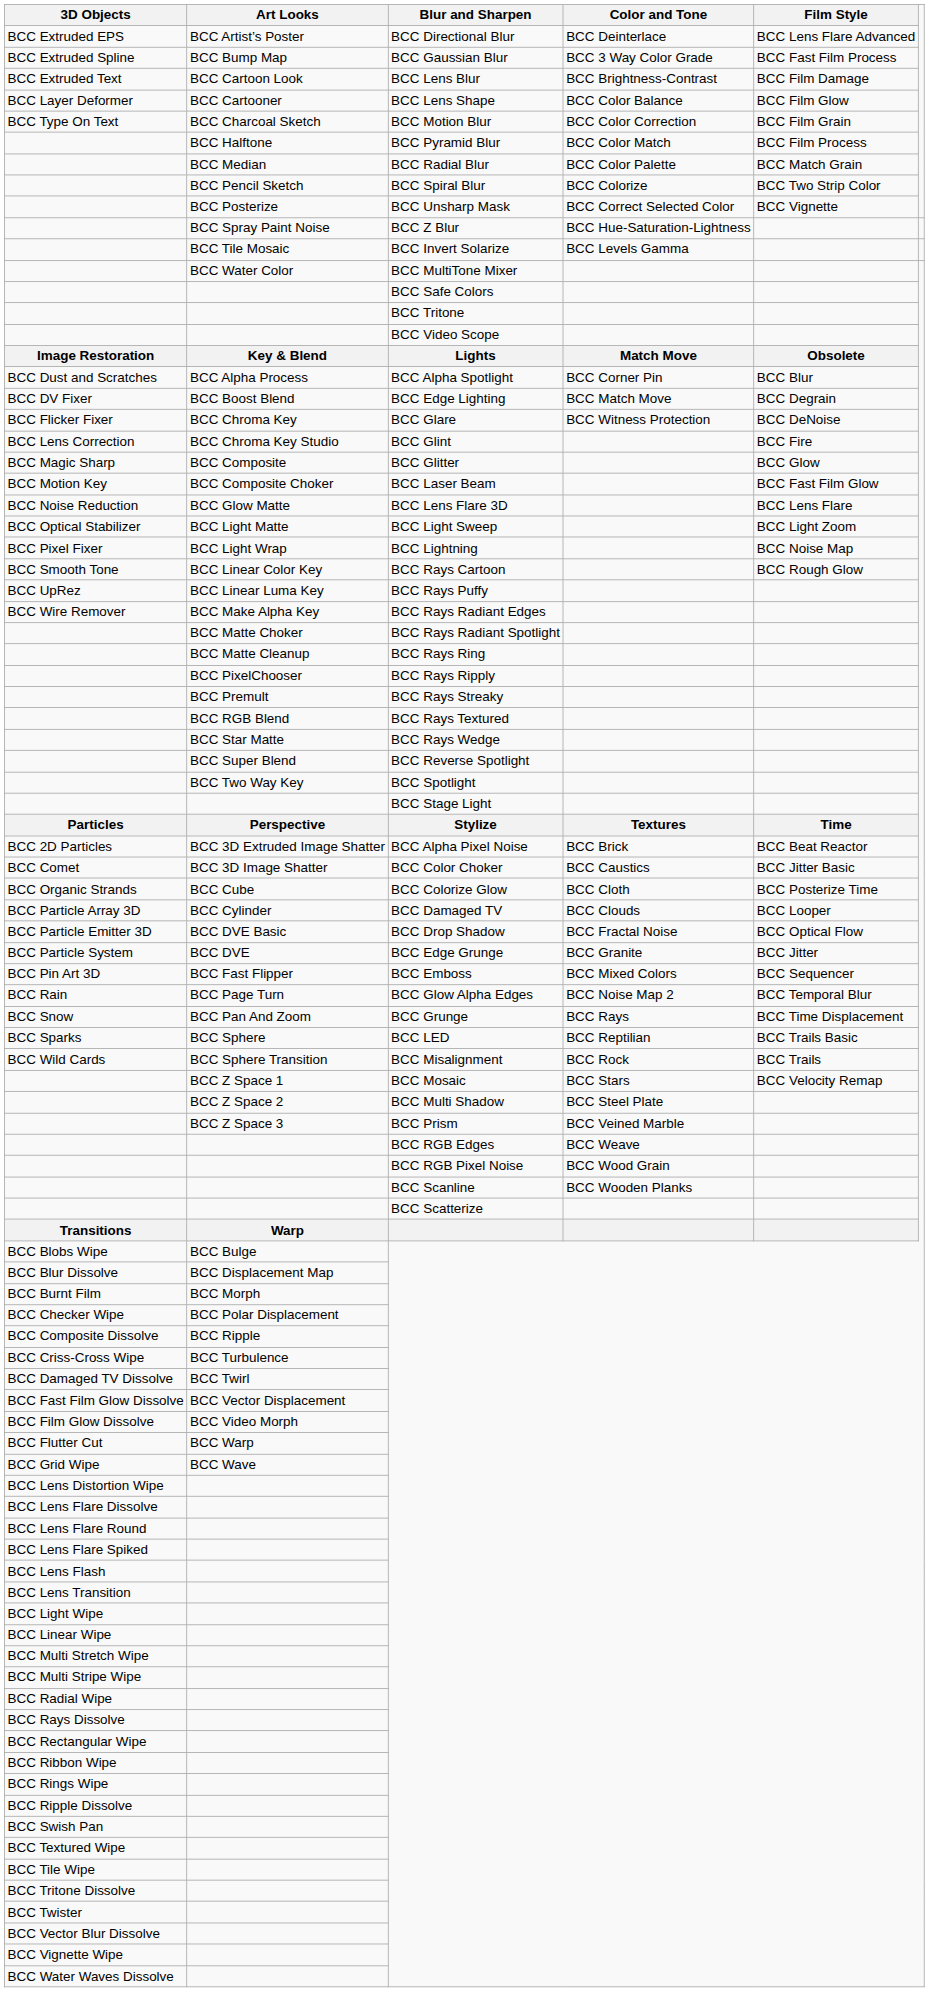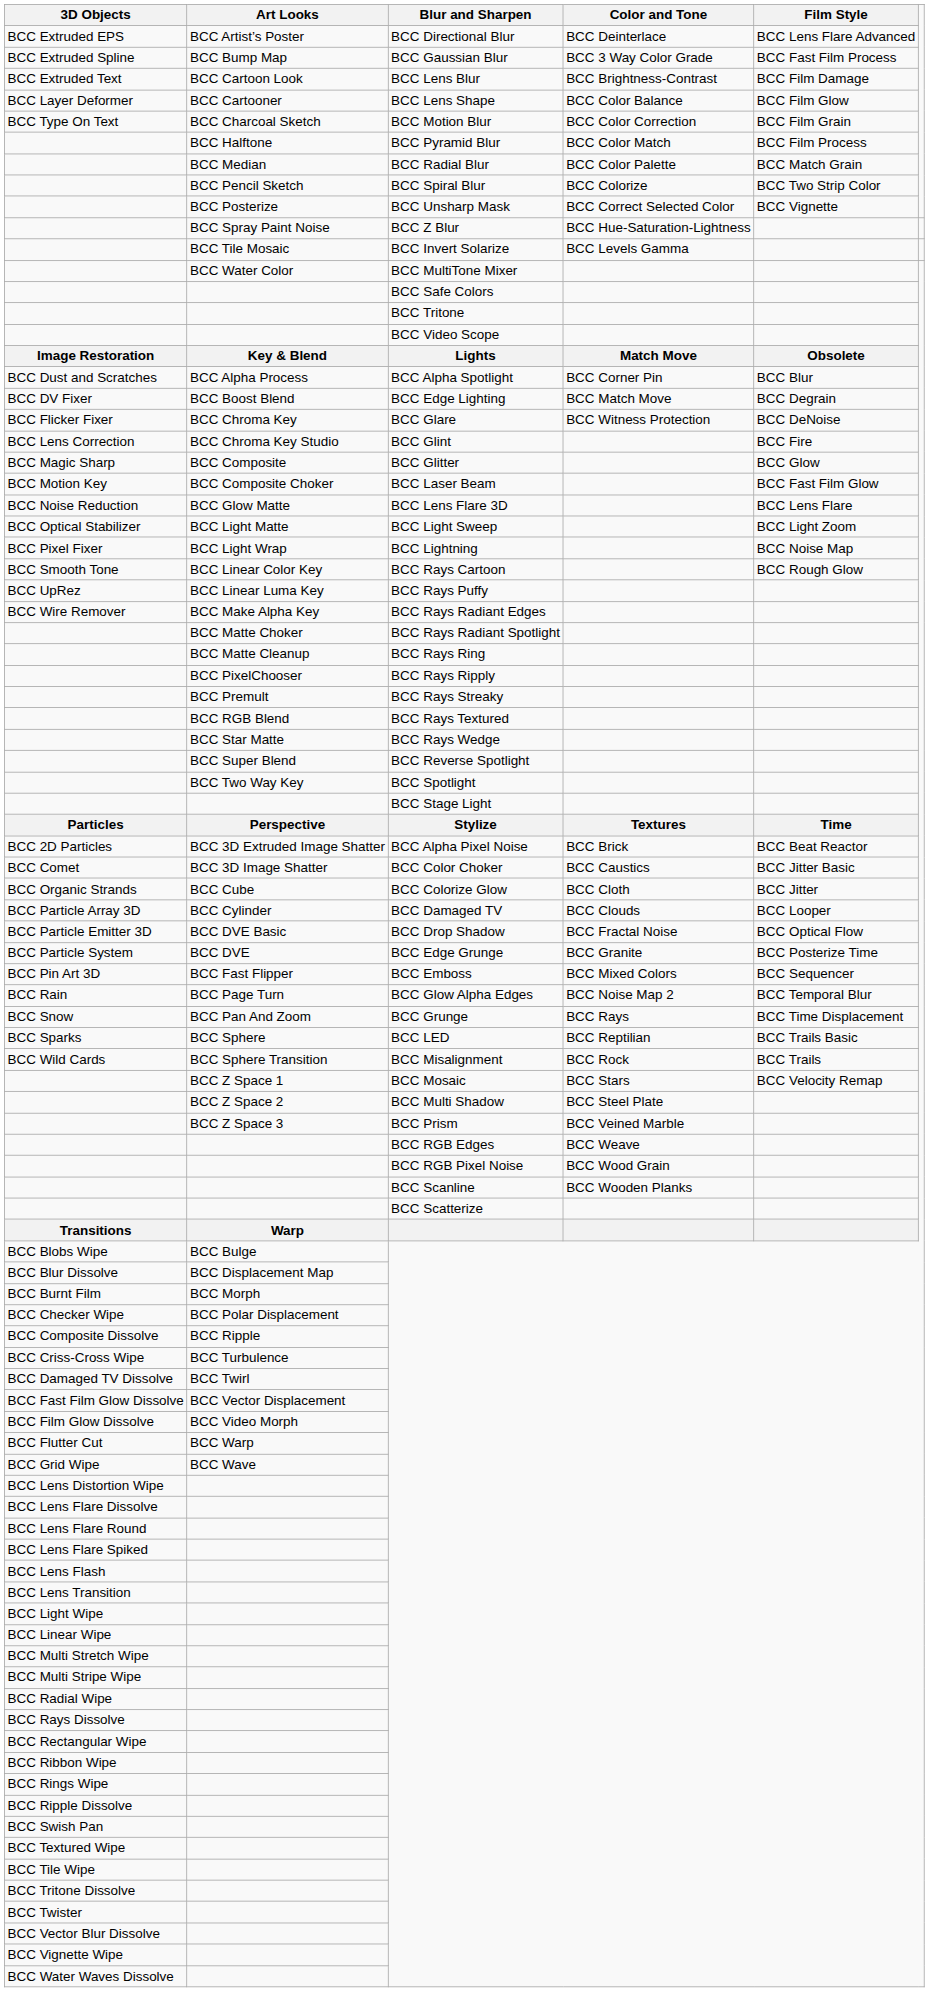BCC Organic Strands | Film Style: BCC Posterize Time -> BCC Jitter
BCC Particle System | Film Style: BCC Jitter -> BCC Posterize Time
